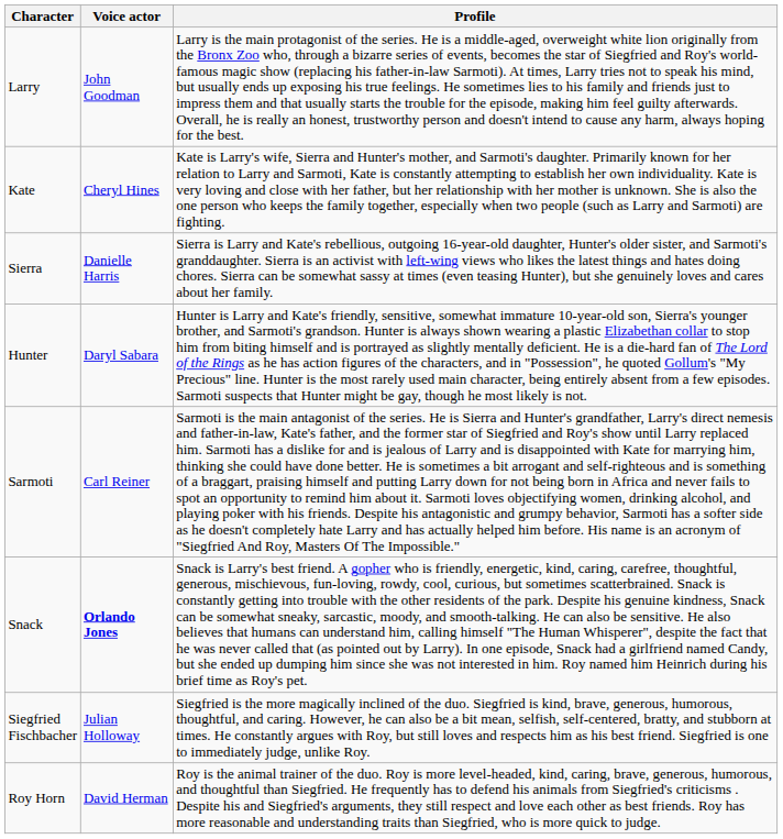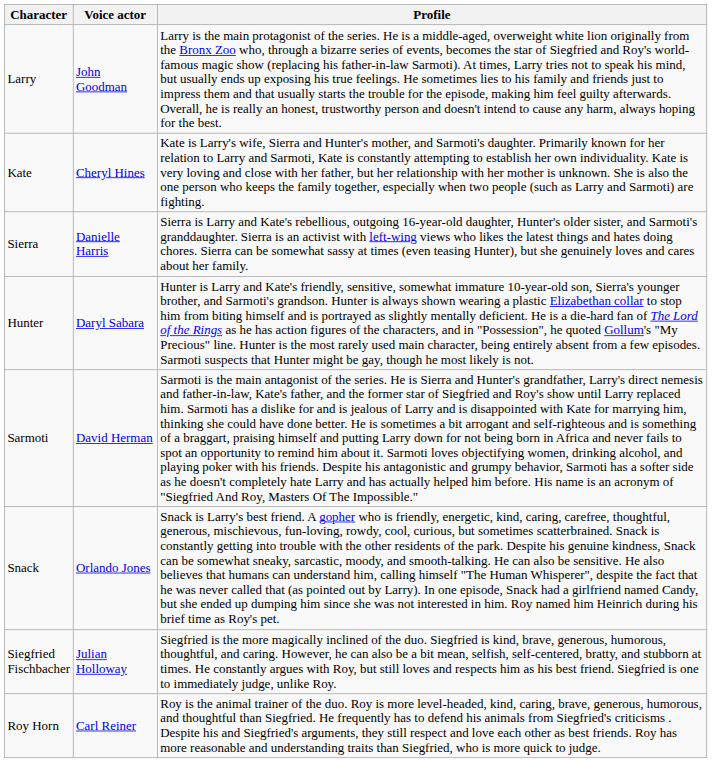Sarmoti | Voice actor: Carl Reiner -> David Herman
Snack | Voice actor: bold -> normal
Roy Horn | Voice actor: David Herman -> Carl Reiner
